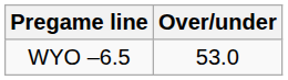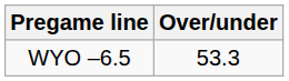WYO –6.5 | Over/under: 53.0 -> 53.3
